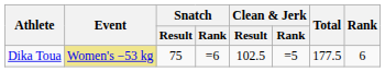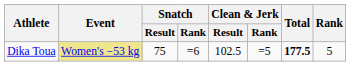Dika Toua | Total: normal -> bold
Dika Toua | Rank: 6 -> 5
